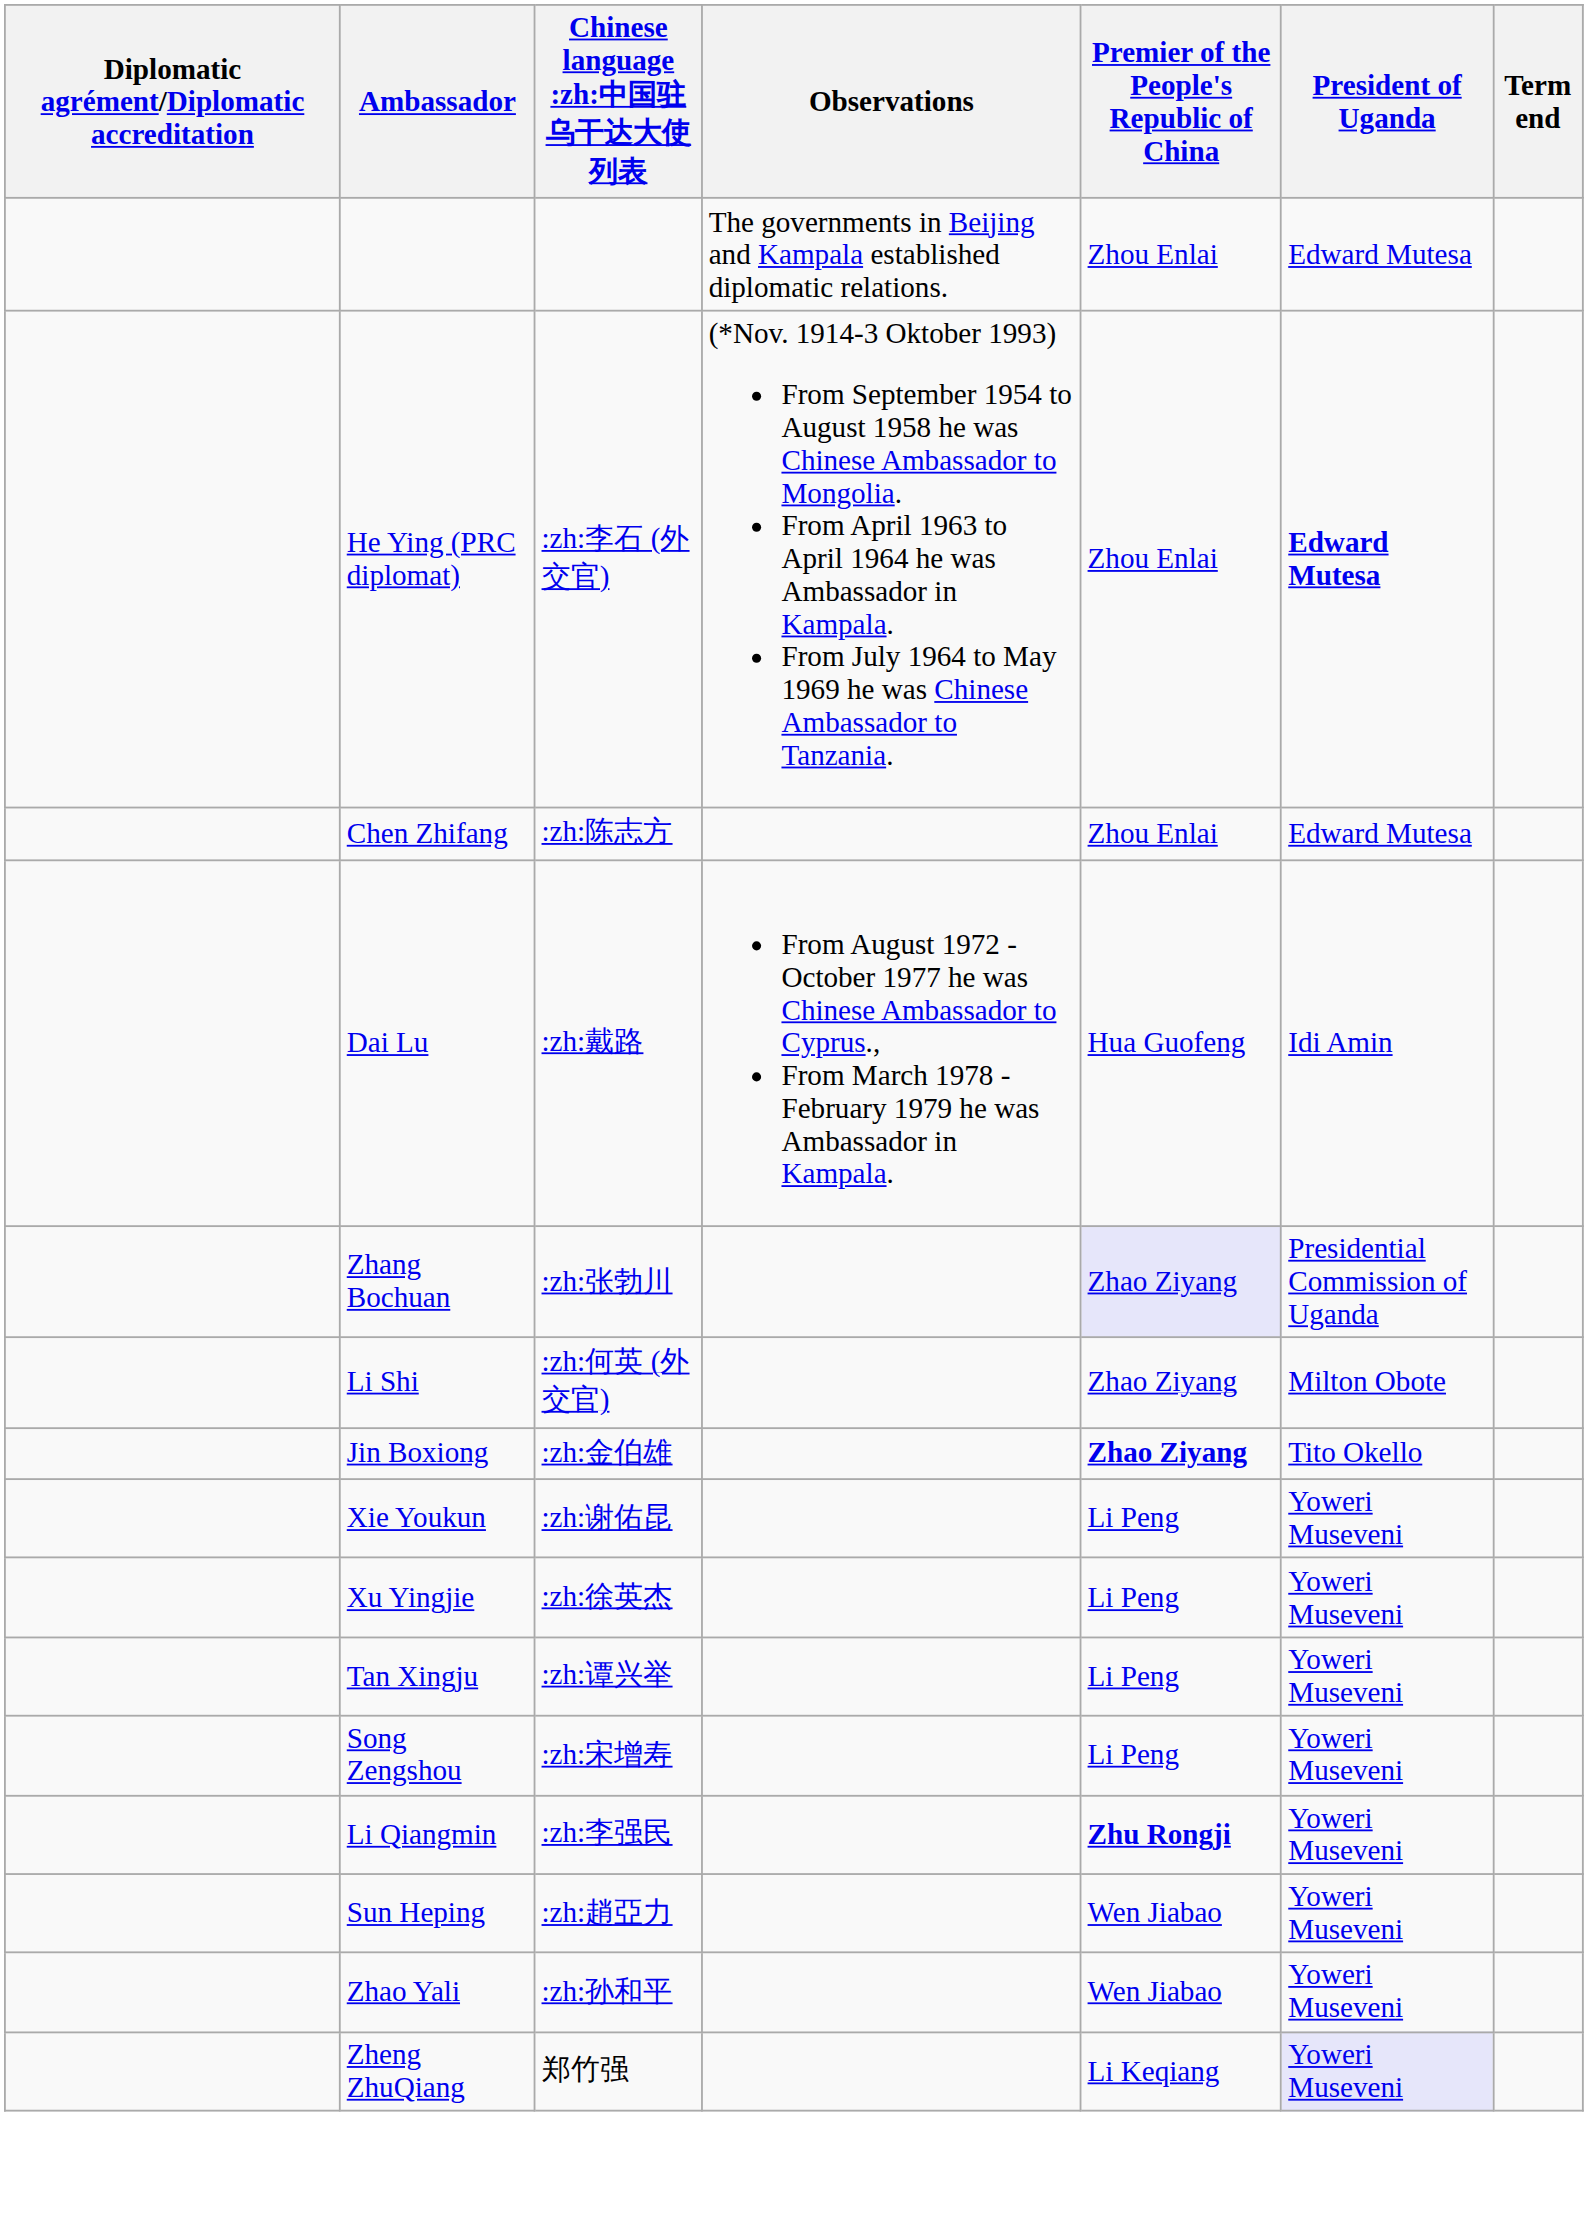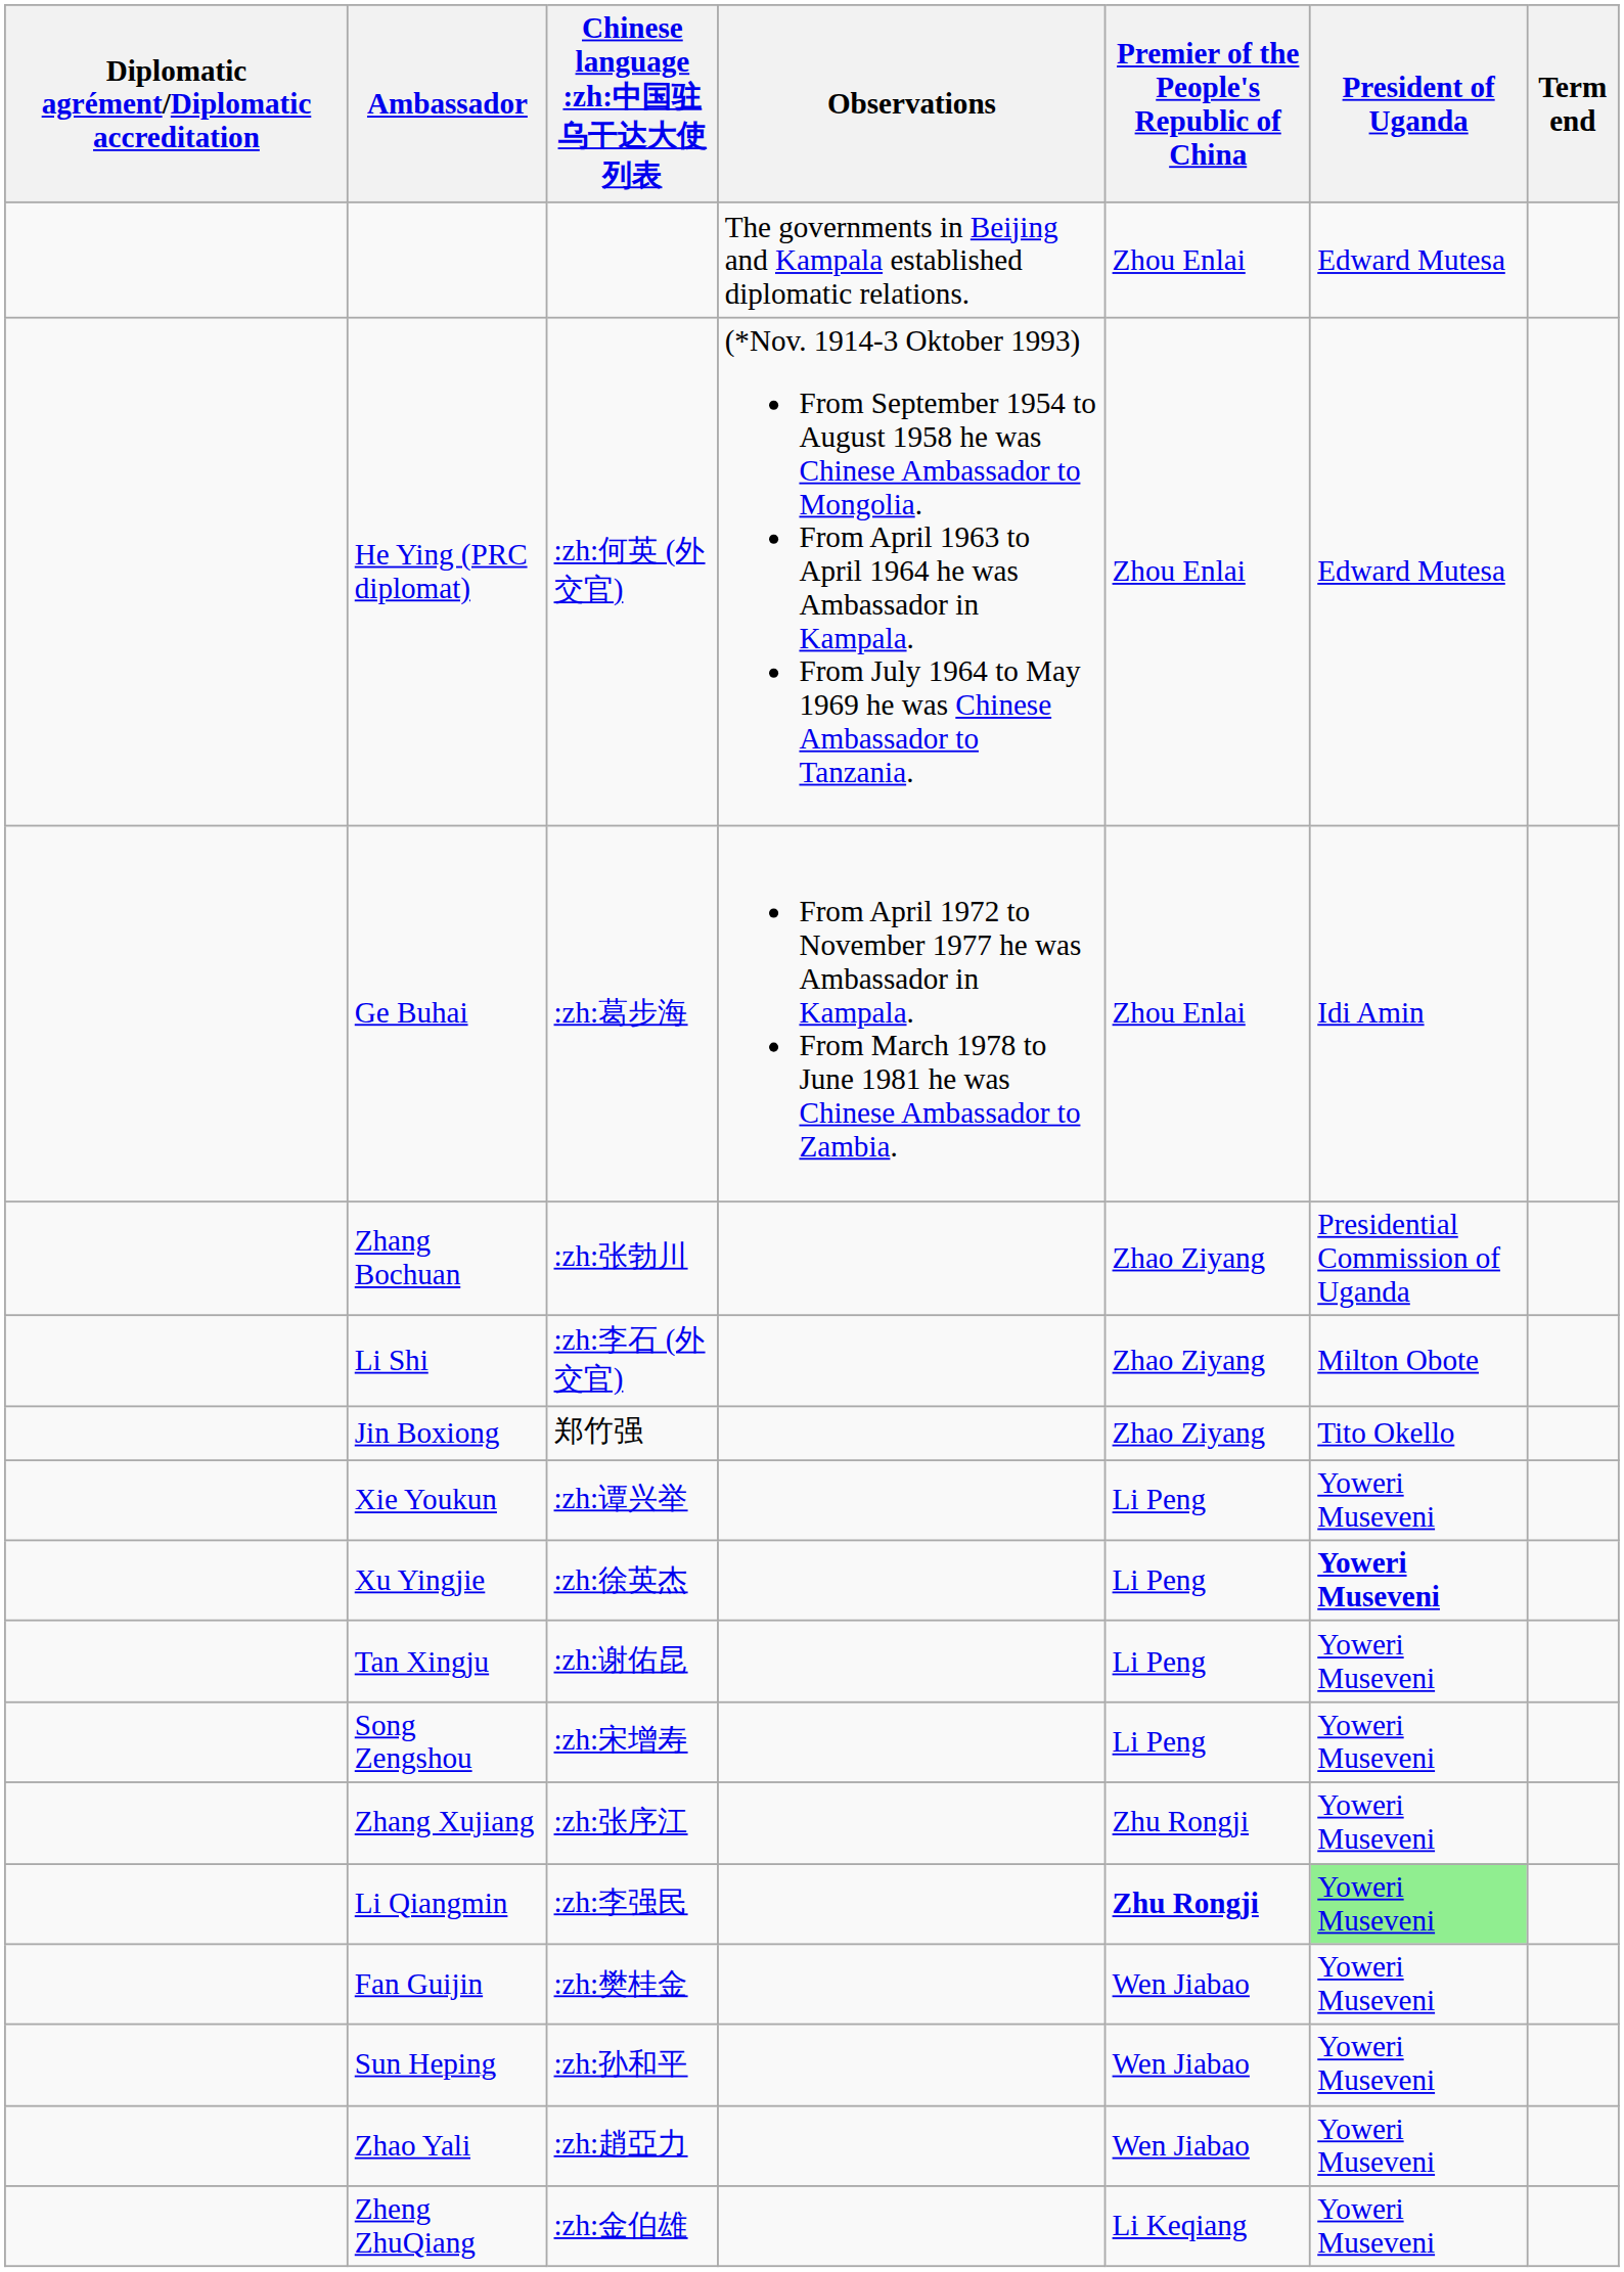He Ying (PRC diplomat) | Chinese language :zh:中国驻乌干达大使列表: :zh:李石 (外交官) -> :zh:何英 (外交官)
He Ying (PRC diplomat) | President of Uganda: bold -> normal
- row: Chen Zhifang | :zh:陈志方 | Zhou Enlai | Edward Mutesa
+ row: Ge Buhai | :zh:葛步海 | From April 1972 to November 1977 he was Ambassador in Kampala. From March 1978 to June 1981 he was Chinese Ambassador to Zambia. | Zhou Enlai | Idi Amin
- row: Dai Lu | :zh:戴路 | From August 1972 - October 1977 he was Chinese Ambassador to Cyprus., From March 1978 - February 1979 he was Ambassador in Kampala. | Hua Guofeng | Idi Amin
Zhang Bochuan | Premier of the People's Republic of China: lavender background -> no background
Li Shi | Chinese language :zh:中国驻乌干达大使列表: :zh:何英 (外交官) -> :zh:李石 (外交官)
Jin Boxiong | Chinese language :zh:中国驻乌干达大使列表: :zh:金伯雄 -> 郑竹强
Jin Boxiong | Premier of the People's Republic of China: bold -> normal
Xie Youkun | Chinese language :zh:中国驻乌干达大使列表: :zh:谢佑昆 -> :zh:谭兴举
Xu Yingjie | President of Uganda: normal -> bold
Tan Xingju | Chinese language :zh:中国驻乌干达大使列表: :zh:谭兴举 -> :zh:谢佑昆
+ row: Zhang Xujiang | :zh:张序江 | Zhu Rongji | Yoweri Museveni
Li Qiangmin | President of Uganda: no background -> lightgreen background
+ row: Fan Guijin | :zh:樊桂金 | Wen Jiabao | Yoweri Museveni
Sun Heping | Chinese language :zh:中国驻乌干达大使列表: :zh:趙亞力 -> :zh:孙和平
Zhao Yali | Chinese language :zh:中国驻乌干达大使列表: :zh:孙和平 -> :zh:趙亞力
Zheng ZhuQiang | Chinese language :zh:中国驻乌干达大使列表: 郑竹强 -> :zh:金伯雄
Zheng ZhuQiang | President of Uganda: lavender background -> no background
